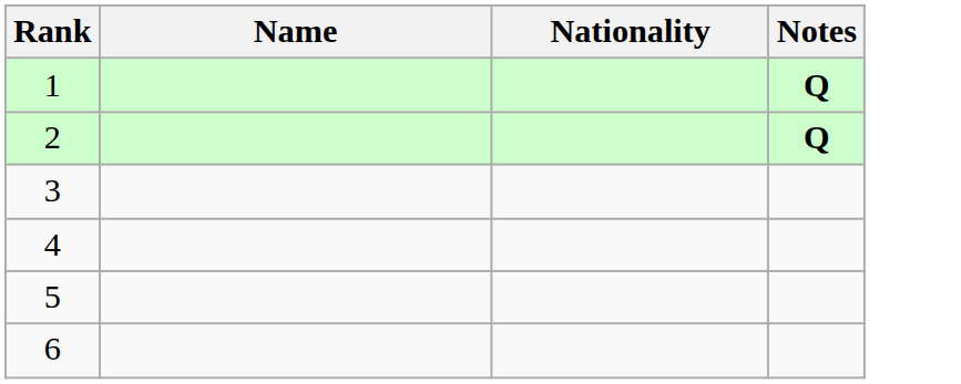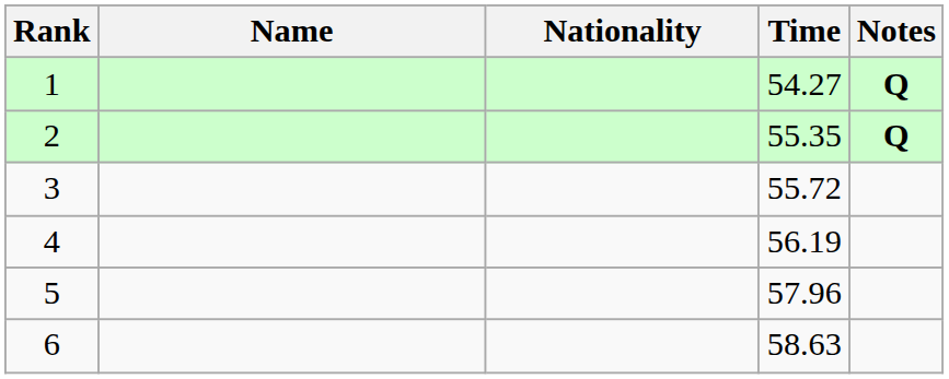+ column: Time | 54.27 | 55.35 | 55.72 | 56.19 | 57.96 | 58.63
